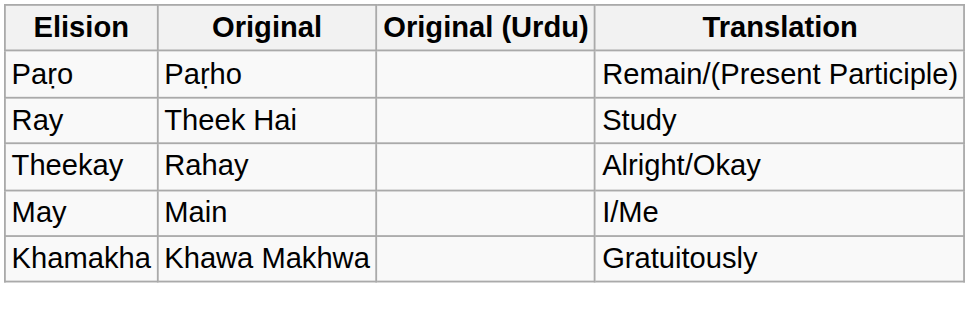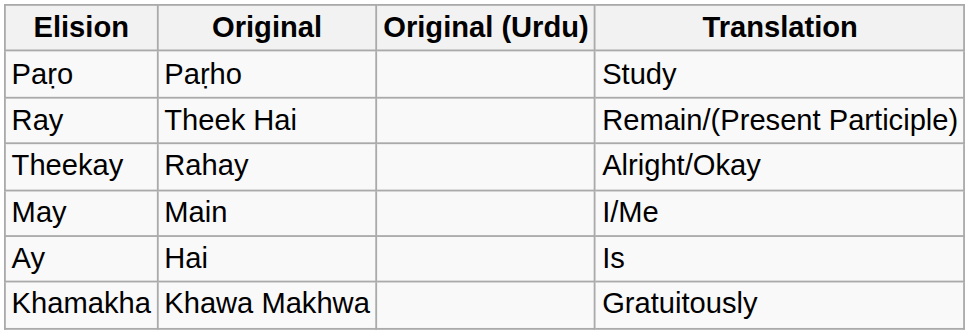Paṛo | Translation: Remain/(Present Participle) -> Study
Ray | Translation: Study -> Remain/(Present Participle)
+ row: Ay | Hai | Is
